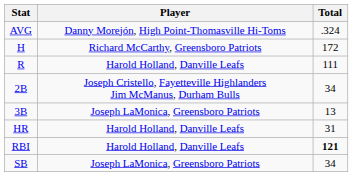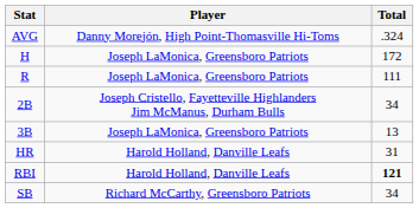H | Player: Richard McCarthy, Greensboro Patriots -> Joseph LaMonica, Greensboro Patriots
R | Player: Harold Holland, Danville Leafs -> Joseph LaMonica, Greensboro Patriots
SB | Player: Joseph LaMonica, Greensboro Patriots -> Richard McCarthy, Greensboro Patriots
